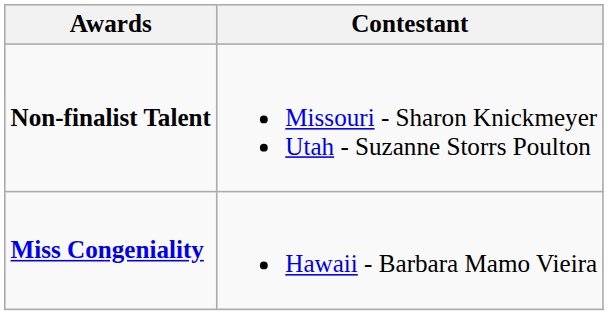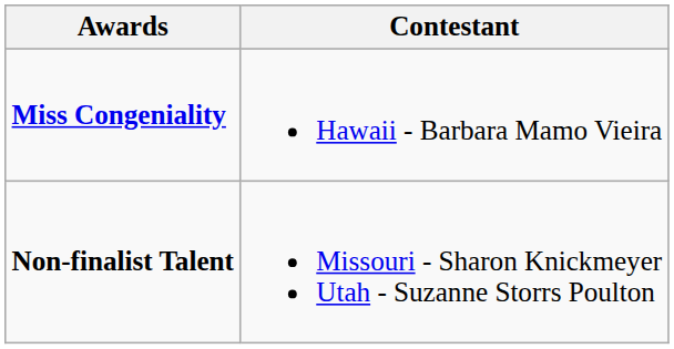rows swapped: Miss Congeniality <-> Non-finalist Talent
